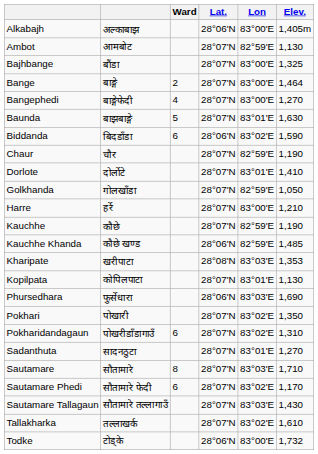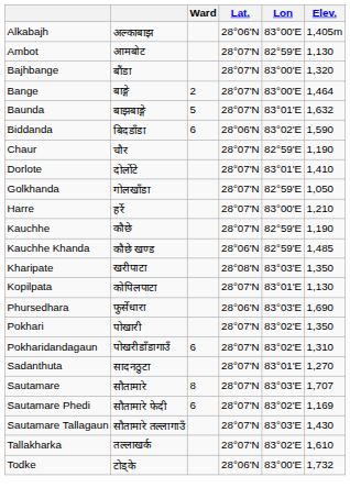Bajhbange | Elev.: 1,325 -> 1,320
- row: Bangephedi | बाङ्गेफेदी | 4 | 28°07'N | 83°00'E | 1,270
Baunda | Elev.: 1,630 -> 1,632
Kharipate | Elev.: 1,353 -> 1,350
Sautamare | Elev.: 1,710 -> 1,707
Sautamare Phedi | Elev.: 1,170 -> 1,169
